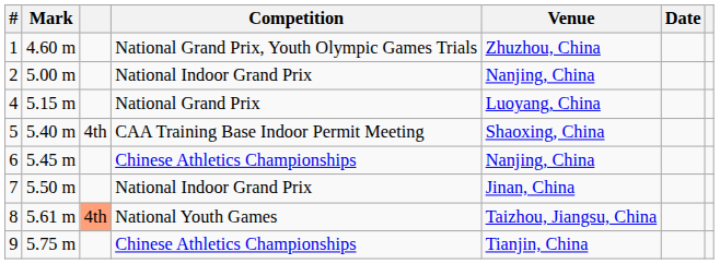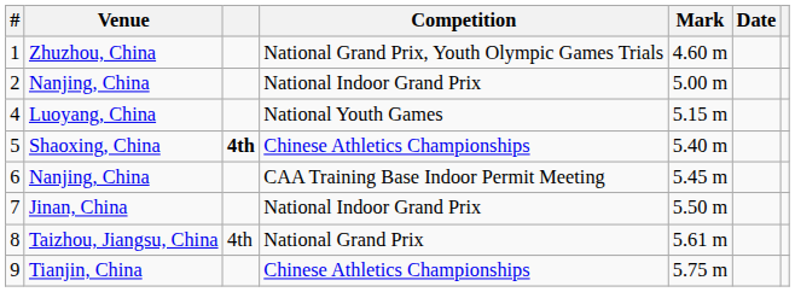columns swapped: Mark <-> Venue
4 | Competition: National Grand Prix -> National Youth Games
5 | column 3: normal -> bold
5 | Competition: CAA Training Base Indoor Permit Meeting -> Chinese Athletics Championships
6 | Competition: Chinese Athletics Championships -> CAA Training Base Indoor Permit Meeting
8 | column 3: lightsalmon background -> no background
8 | Competition: National Youth Games -> National Grand Prix
